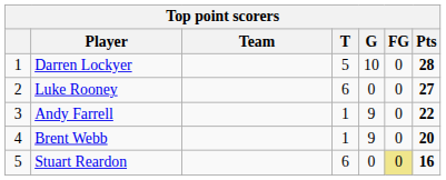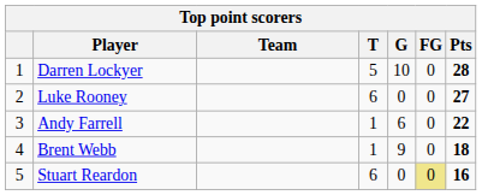Andy Farrell | G: 9 -> 6
Brent Webb | Pts: 20 -> 18
